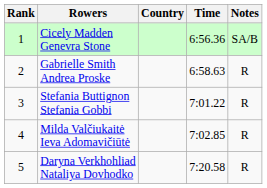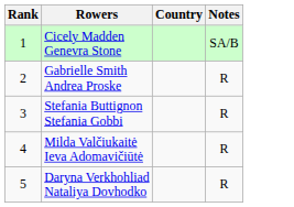- column: Time | 6:56.36 | 6:58.63 | 7:01.22 | 7:02.85 | 7:20.58
